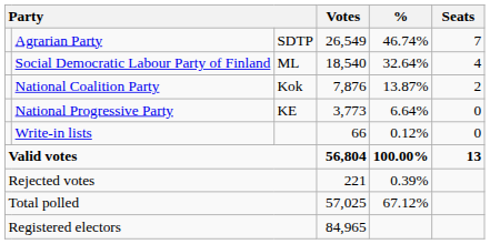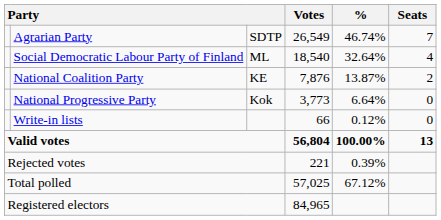National Coalition Party | column 3: Kok -> KE
National Progressive Party | column 3: KE -> Kok
